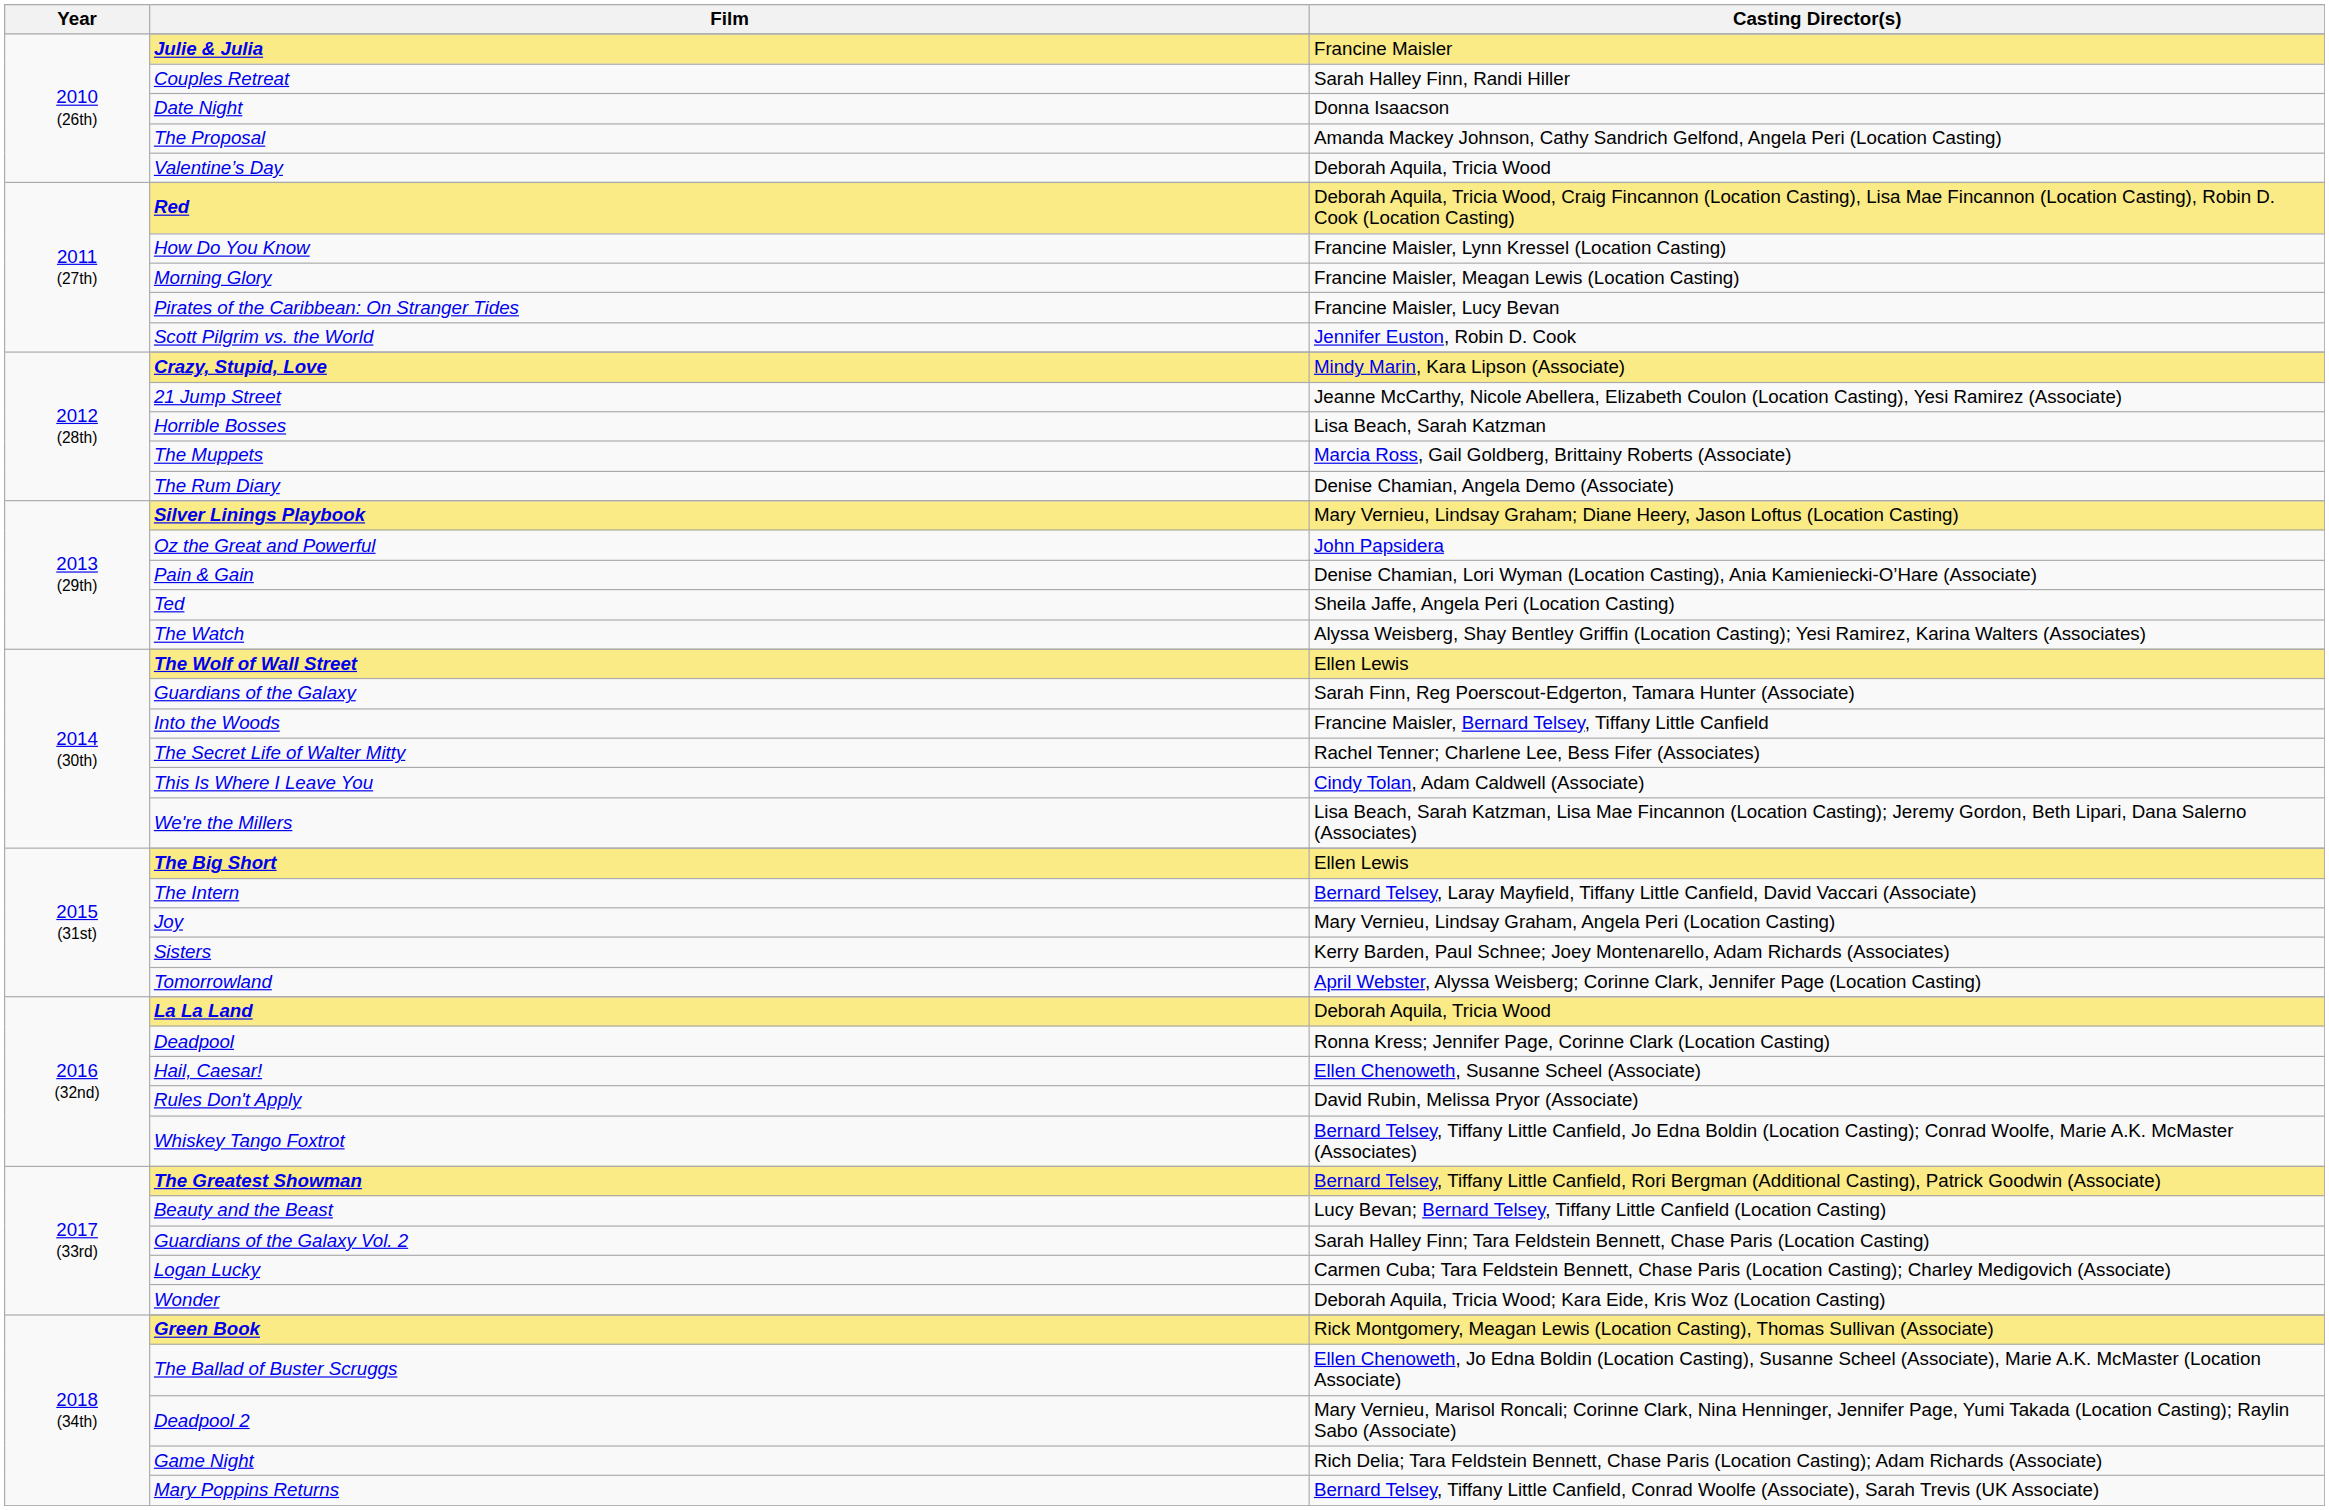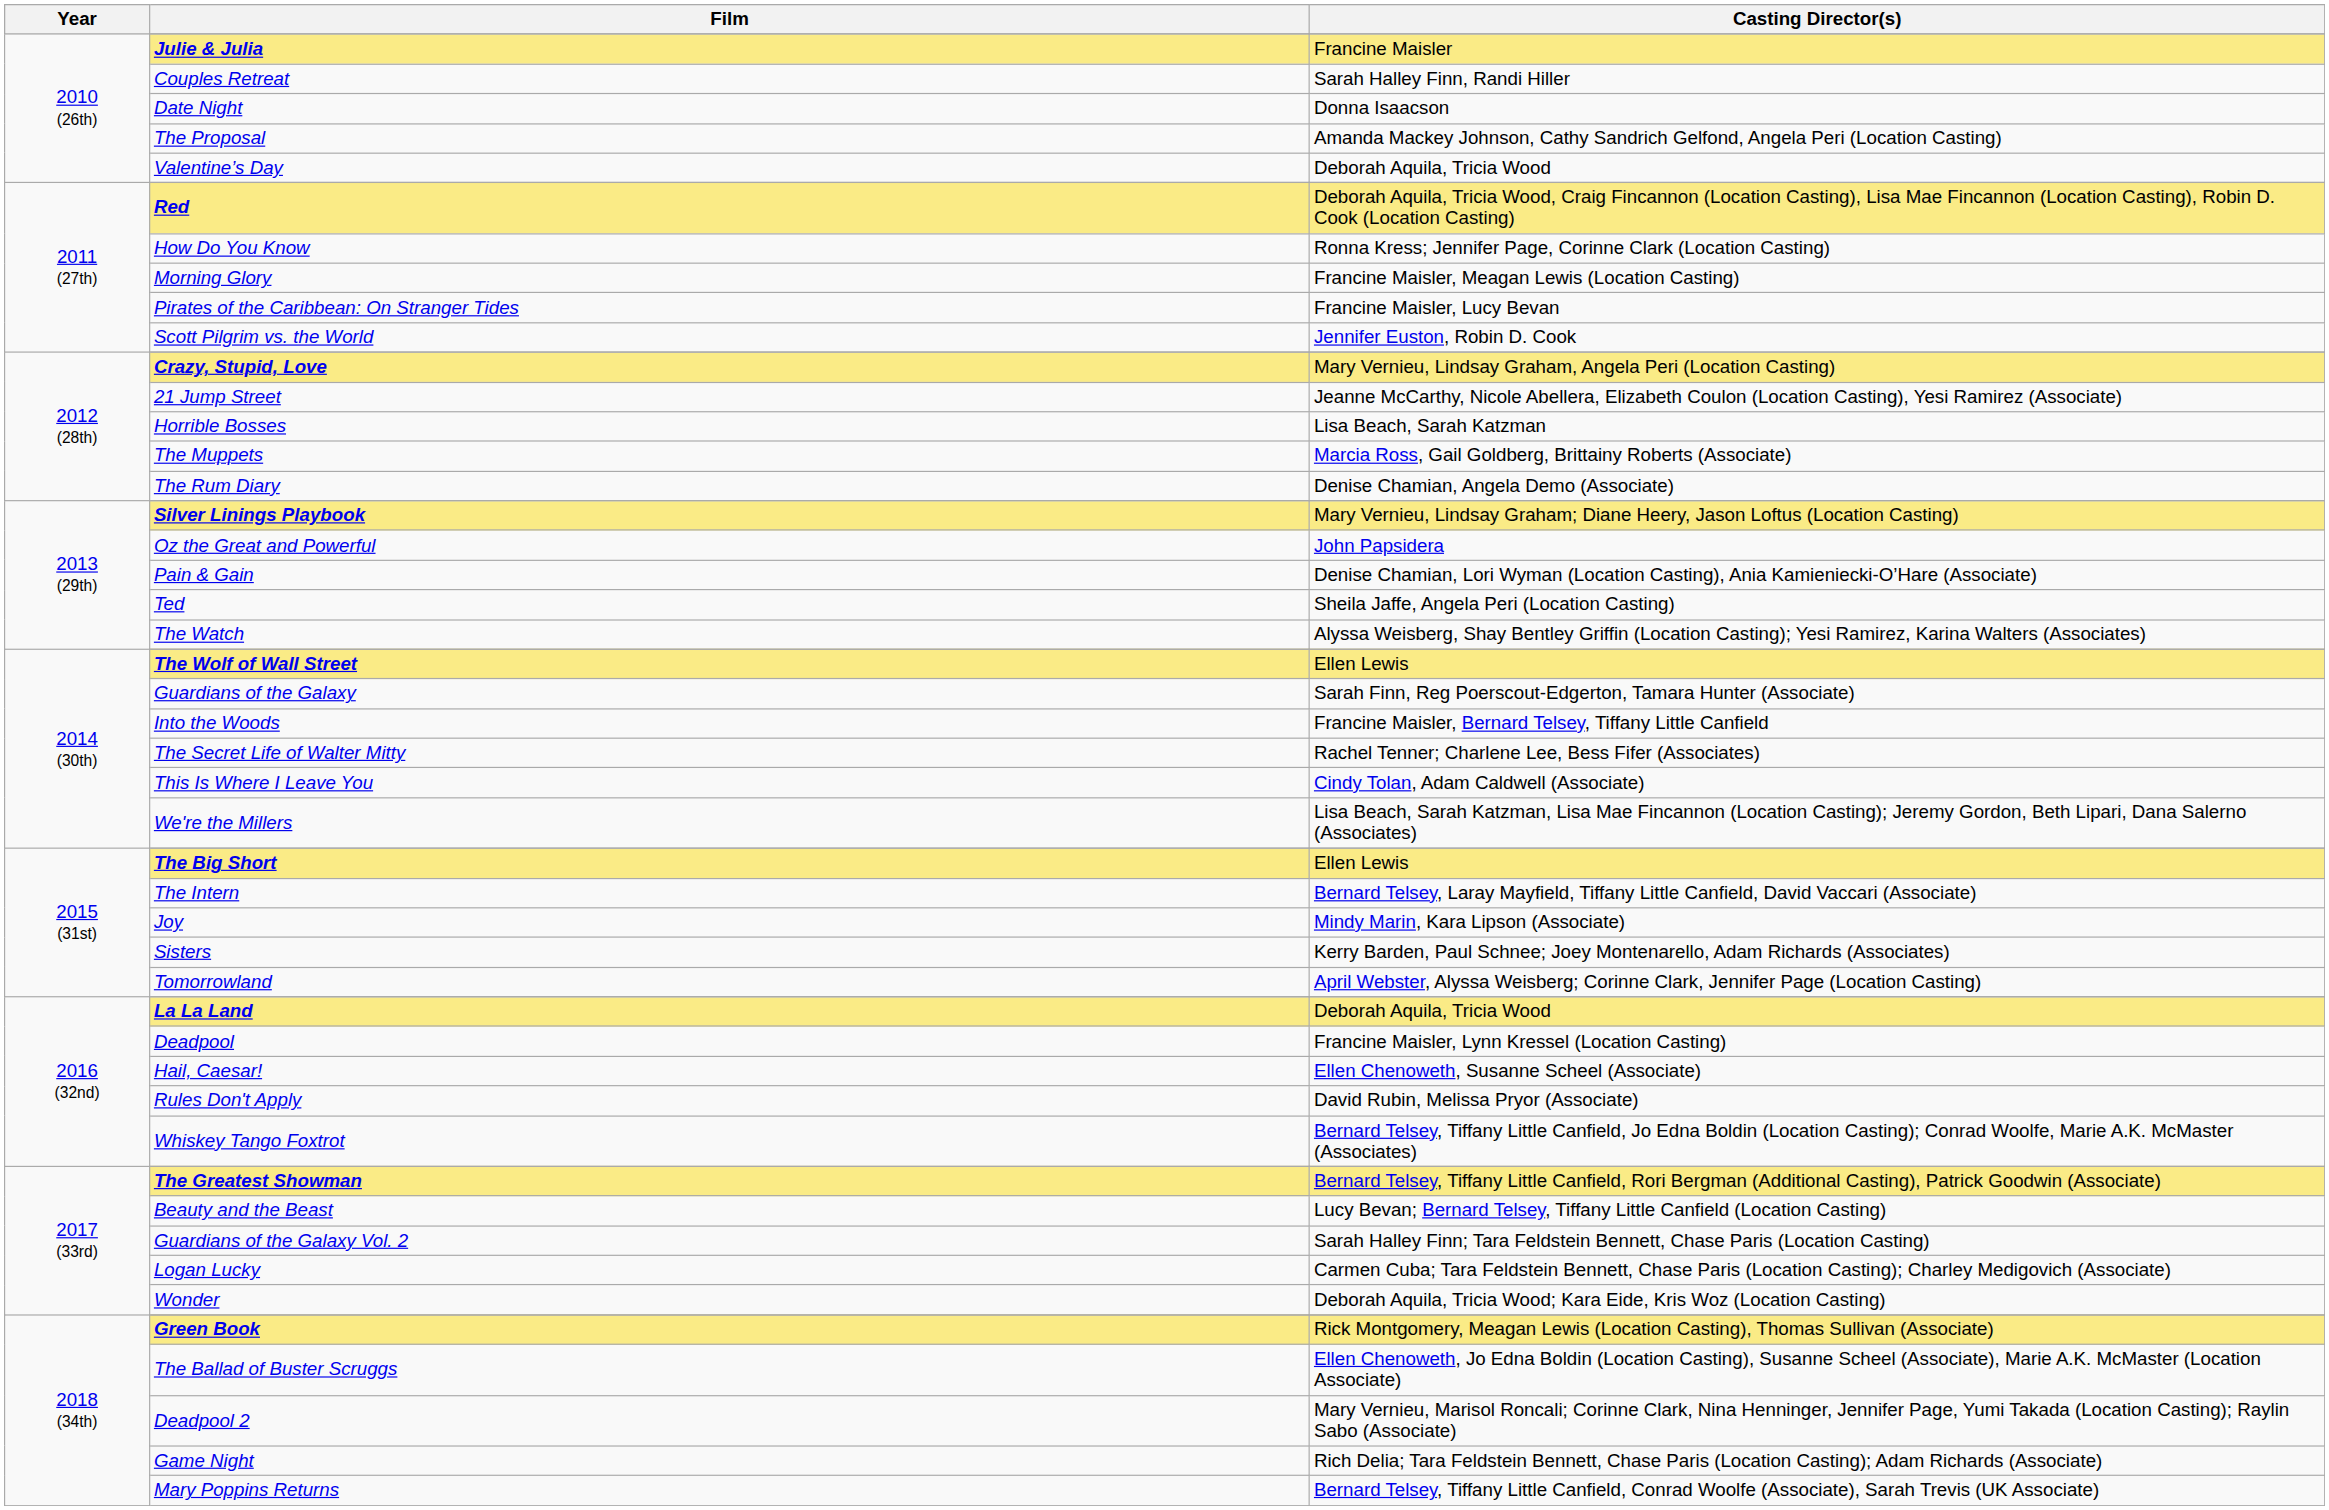How Do You Know | Casting Director(s): Francine Maisler, Lynn Kressel (Location Casting) -> Ronna Kress; Jennifer Page, Corinne Clark (Location Casting)
Crazy, Stupid, Love | Casting Director(s): Mindy Marin, Kara Lipson (Associate) -> Mary Vernieu, Lindsay Graham, Angela Peri (Location Casting)
Joy | Casting Director(s): Mary Vernieu, Lindsay Graham, Angela Peri (Location Casting) -> Mindy Marin, Kara Lipson (Associate)
Deadpool | Casting Director(s): Ronna Kress; Jennifer Page, Corinne Clark (Location Casting) -> Francine Maisler, Lynn Kressel (Location Casting)
